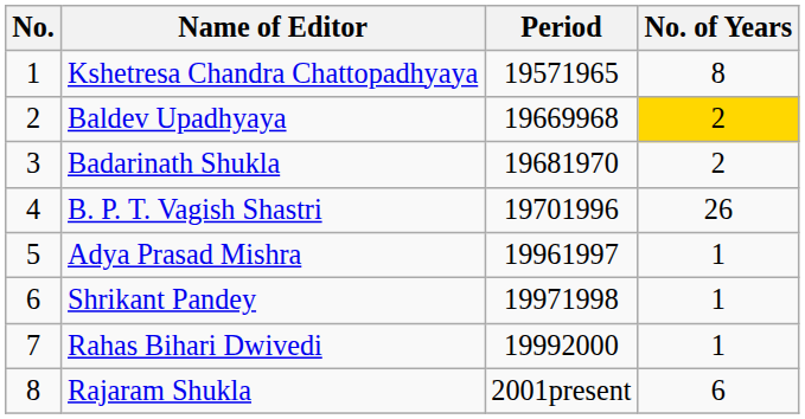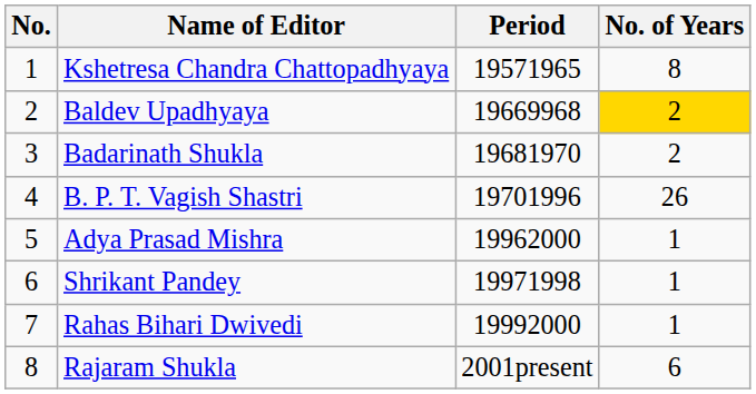Adya Prasad Mishra | Period: 19961997 -> 19962000
